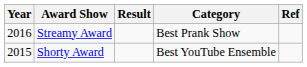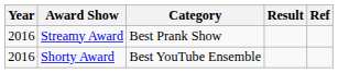columns swapped: Category <-> Result
Shorty Award | Year: 2015 -> 2016
